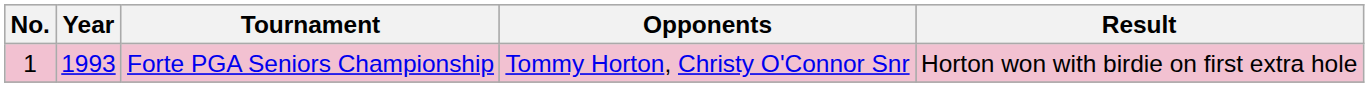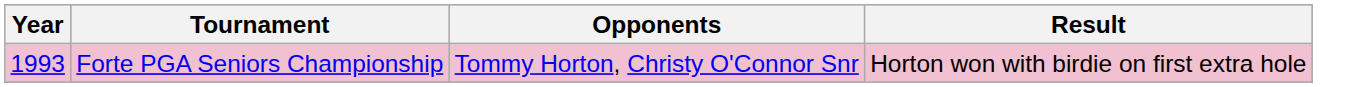- column: No. | 1
